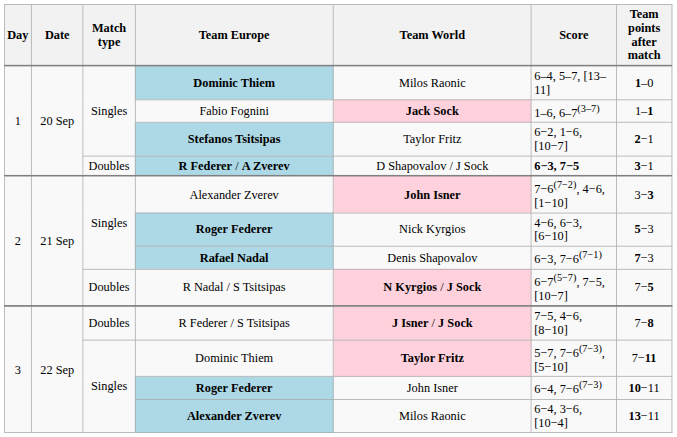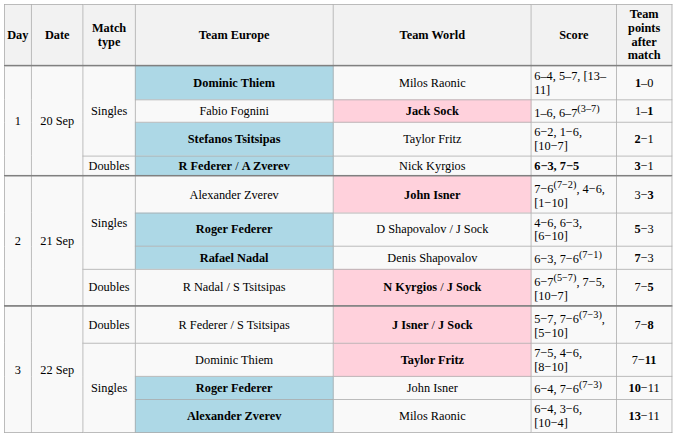R Federer / A Zverev | Team World: D Shapovalov / J Sock -> Nick Kyrgios
2 / Roger Federer | Team World: Nick Kyrgios -> D Shapovalov / J Sock
R Federer / S Tsitsipas | Score: 7−5, 4−6, [8−10] -> 5−7, 7−6(7−3), [5−10]
3 / Dominic Thiem | Score: 5−7, 7−6(7−3), [5−10] -> 7−5, 4−6, [8−10]
